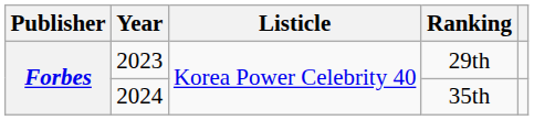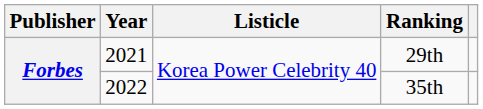29th | Year: 2023 -> 2021
35th | Year: 2024 -> 2022
